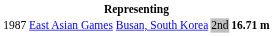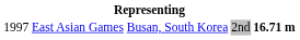East Asian Games | column 1: 1987 -> 1997
